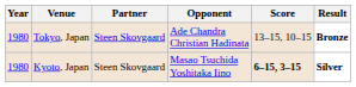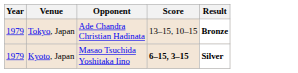- column: Partner | Steen Skovgaard | Steen Skovgaard
Tokyo, Japan | Year: 1980 -> 1979
Kyoto, Japan | Year: 1980 -> 1979
